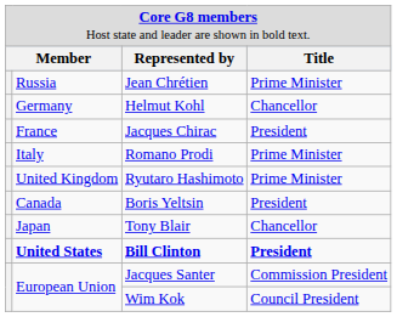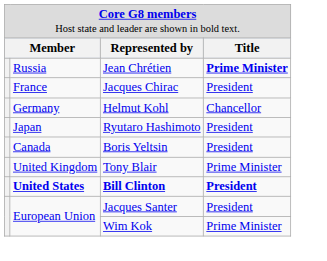Jean Chrétien | column 4: normal -> bold
rows swapped: Jacques Chirac <-> Helmut Kohl
- row: Italy | Romano Prodi | Prime Minister
Ryutaro Hashimoto | column 2: United Kingdom -> Japan
Ryutaro Hashimoto | column 4: Prime Minister -> President
Tony Blair | column 2: Japan -> United Kingdom
Tony Blair | column 4: Chancellor -> Prime Minister
Jacques Santer | column 4: Commission President -> President
Wim Kok | column 4: Council President -> Prime Minister
